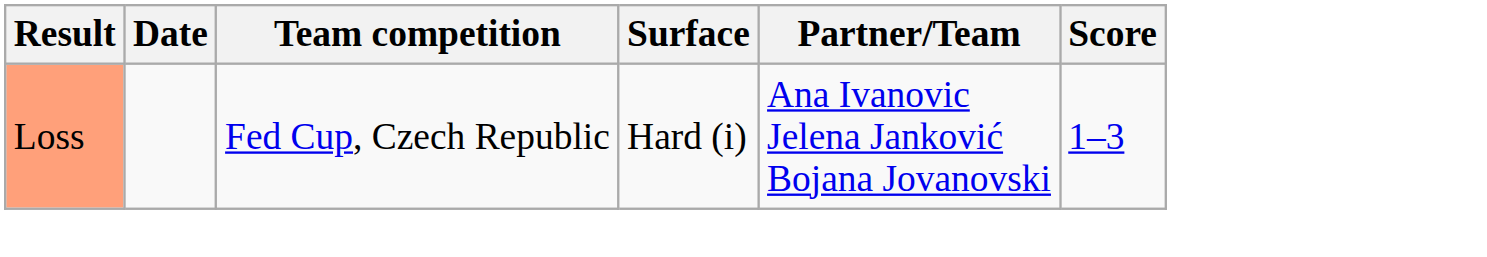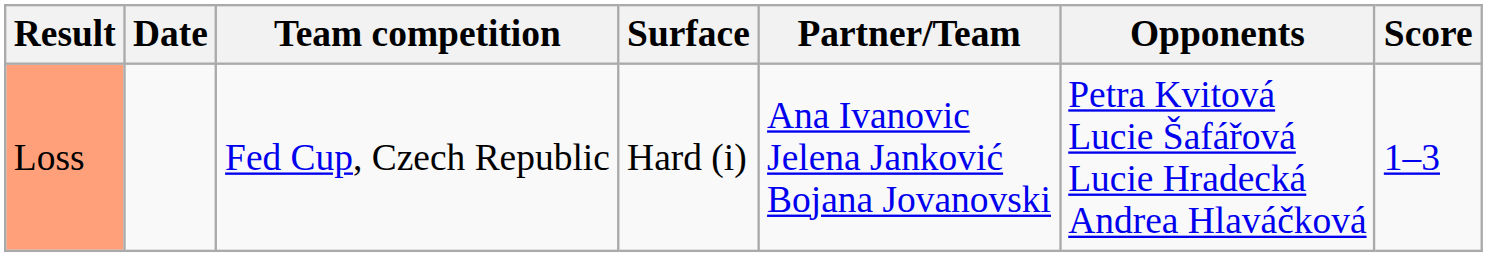+ column: Opponents | Petra Kvitová Lucie Šafářová Lucie Hradecká Andrea Hlaváčková
